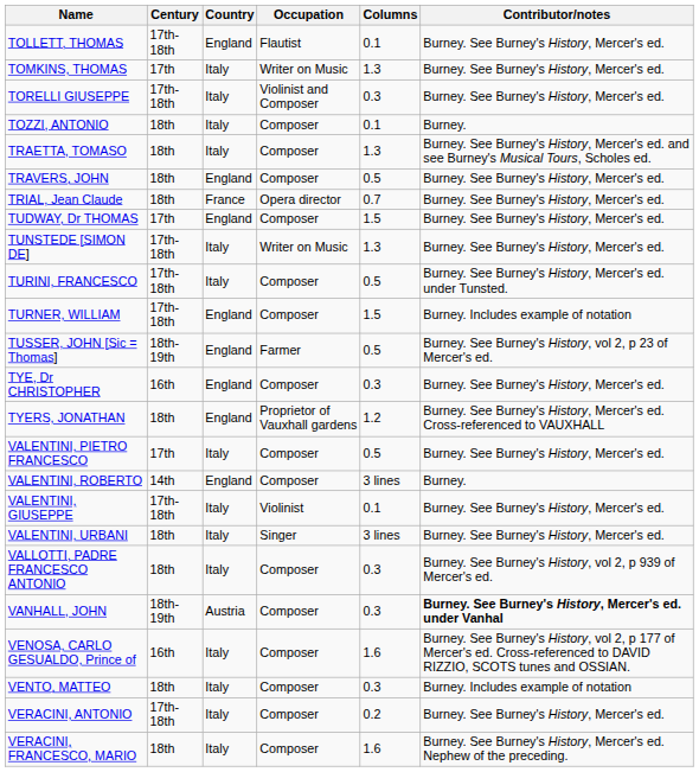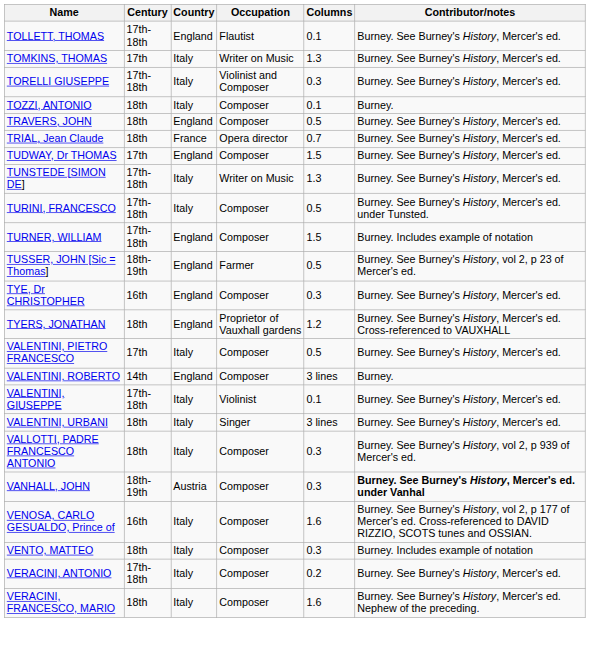- row: TRAETTA, TOMASO | 18th | Italy | Composer | 1.3 | Burney. See Burney's History, Mercer's ed. and see Burney's Musical Tours, Scholes ed.
